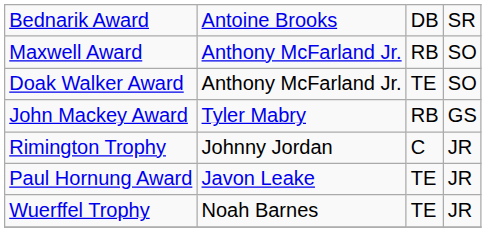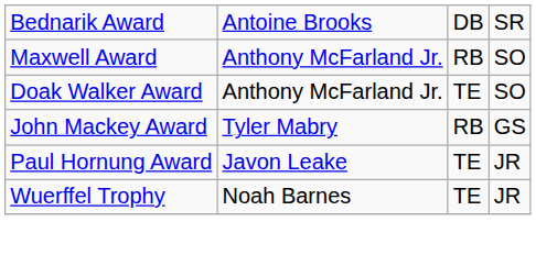- row: Rimington Trophy | Johnny Jordan | C | JR
